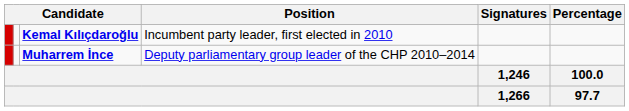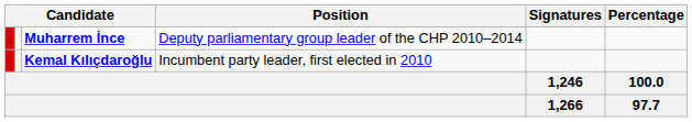rows swapped: Kemal Kılıçdaroğlu <-> Muharrem İnce
